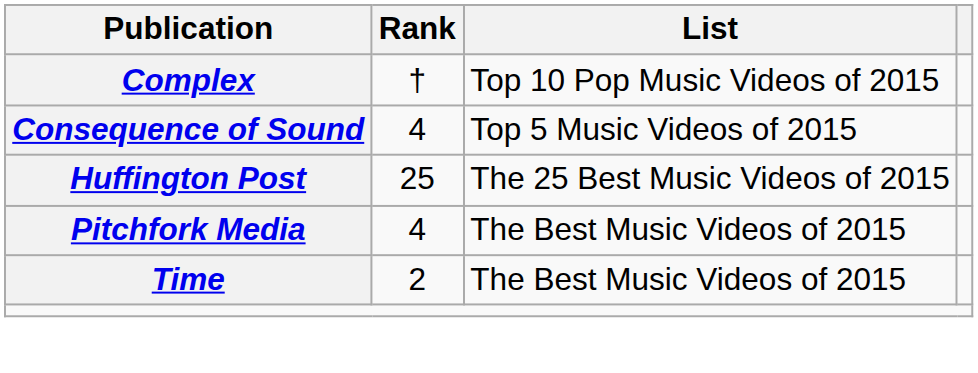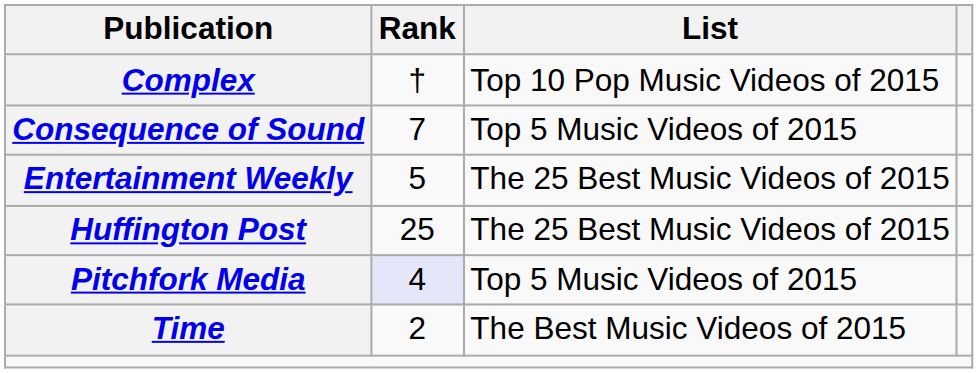Consequence of Sound | Rank: 4 -> 7
+ row: Entertainment Weekly | 5 | The 25 Best Music Videos of 2015
Pitchfork Media | Rank: no background -> lavender background
Pitchfork Media | List: The Best Music Videos of 2015 -> Top 5 Music Videos of 2015
